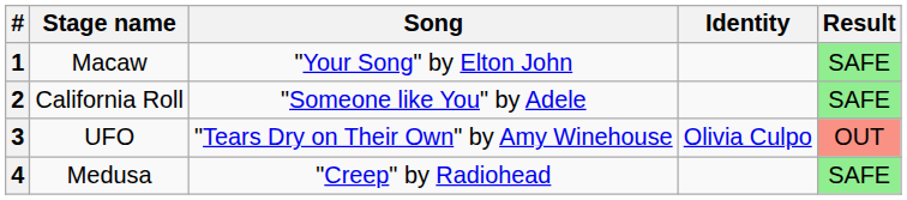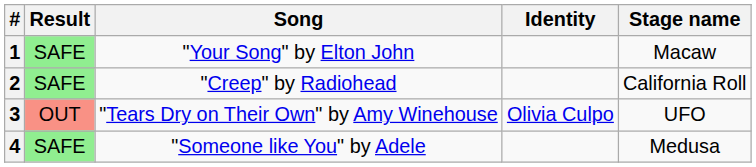columns swapped: Stage name <-> Result
2 | Song: "Someone like You" by Adele -> "Creep" by Radiohead
4 | Song: "Creep" by Radiohead -> "Someone like You" by Adele
